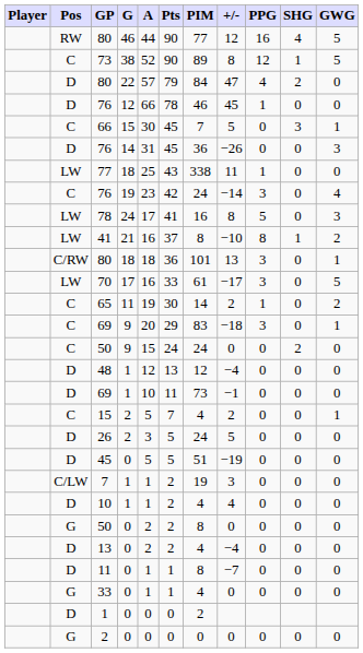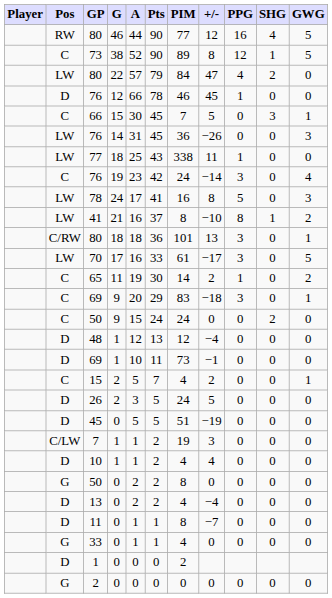80 / 22 | Pos: D -> LW
76 / 14 | Pos: D -> LW
